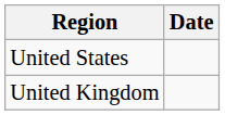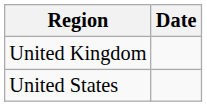rows swapped: United Kingdom <-> United States
